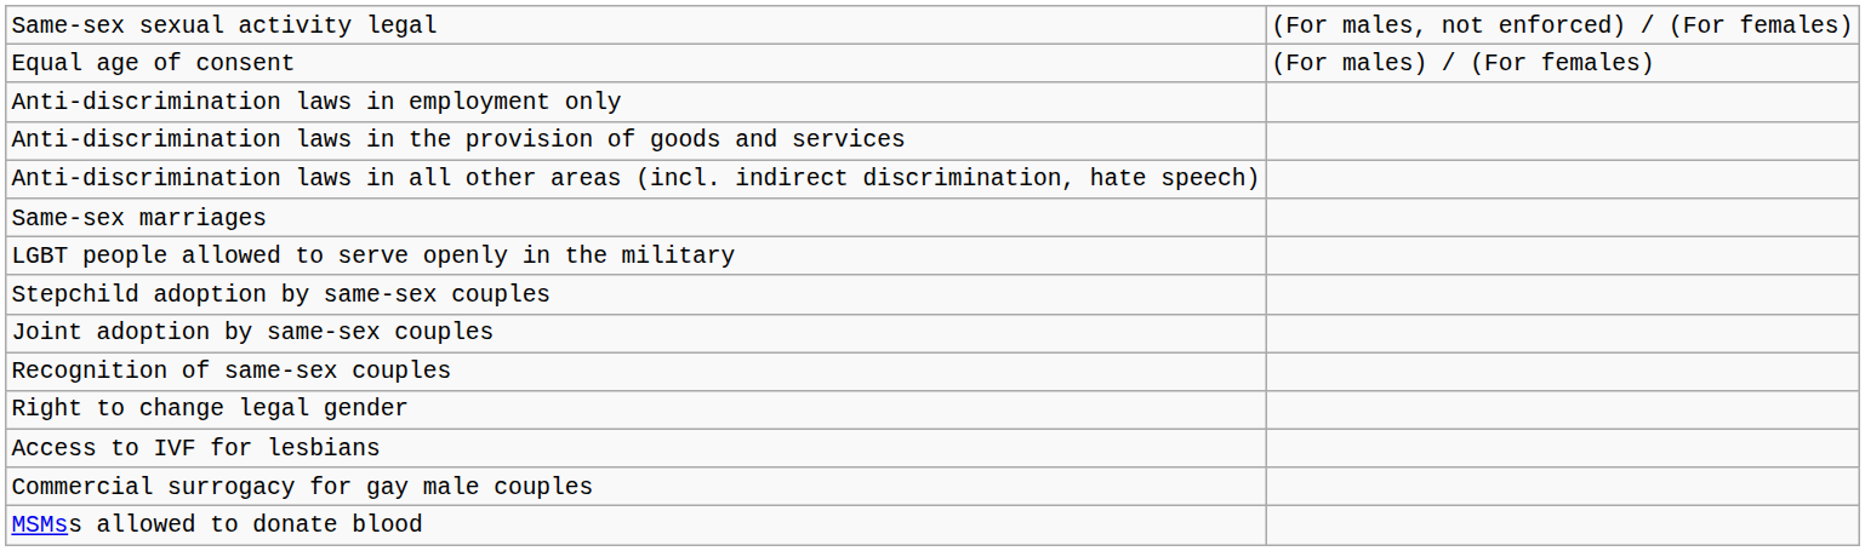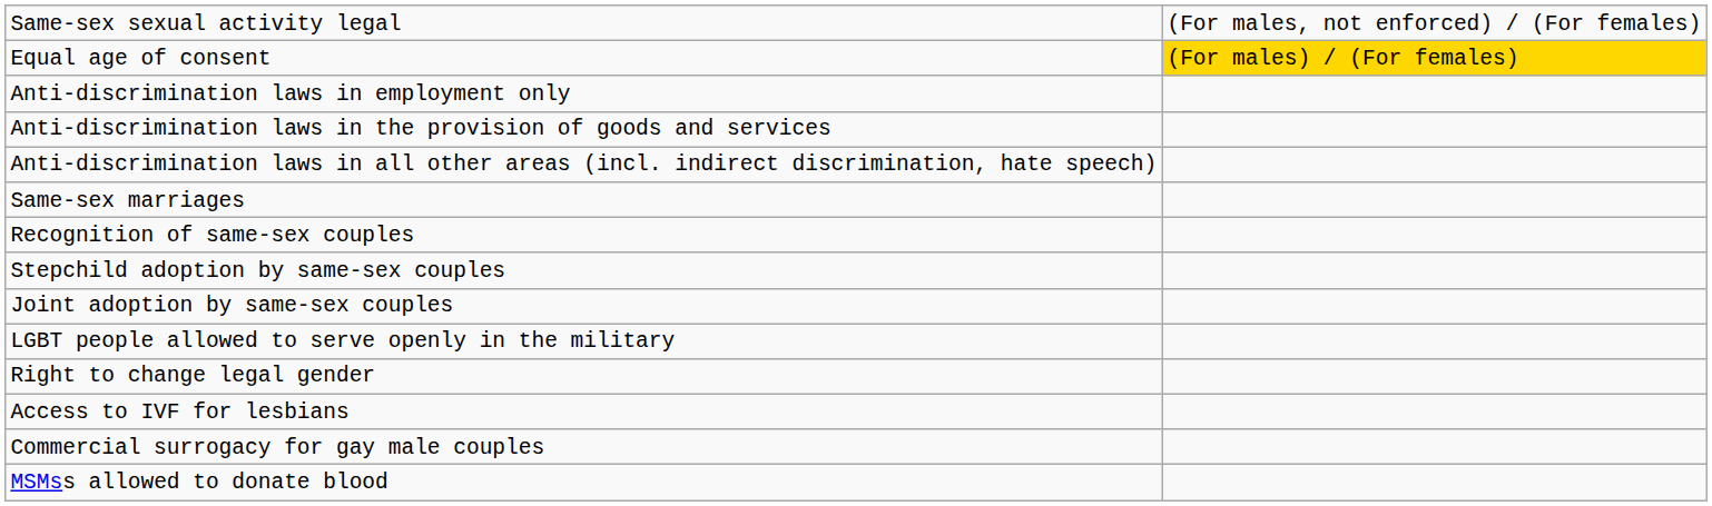Equal age of consent | column 2: no background -> gold background
rows swapped: Recognition of same-sex couples <-> LGBT people allowed to serve openly in the military
